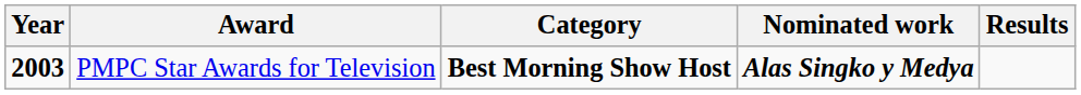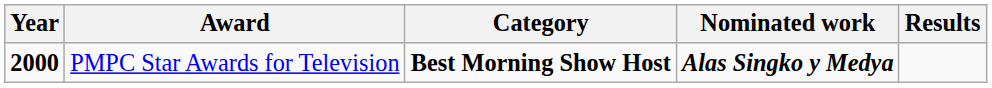PMPC Star Awards for Television | Year: 2003 -> 2000
